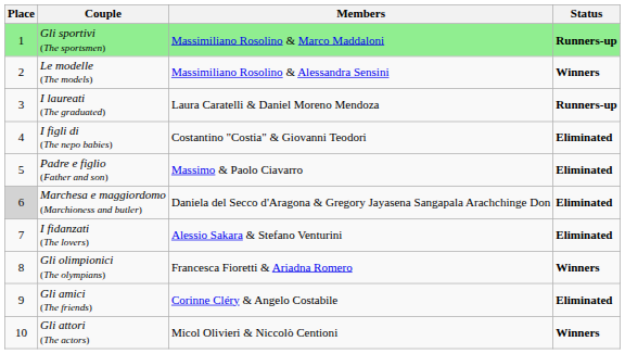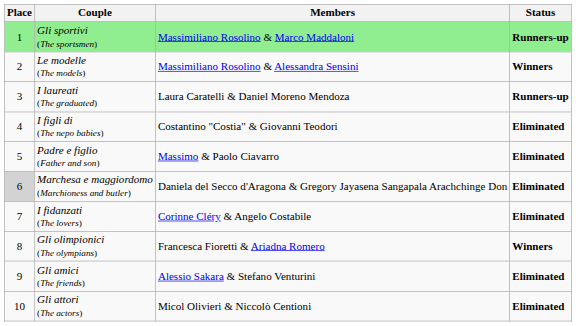I fidanzati (The lovers) | Members: Alessio Sakara & Stefano Venturini -> Corinne Cléry & Angelo Costabile
Gli amici (The friends) | Members: Corinne Cléry & Angelo Costabile -> Alessio Sakara & Stefano Venturini
Gli attori (The actors) | Status: Winners -> Eliminated
